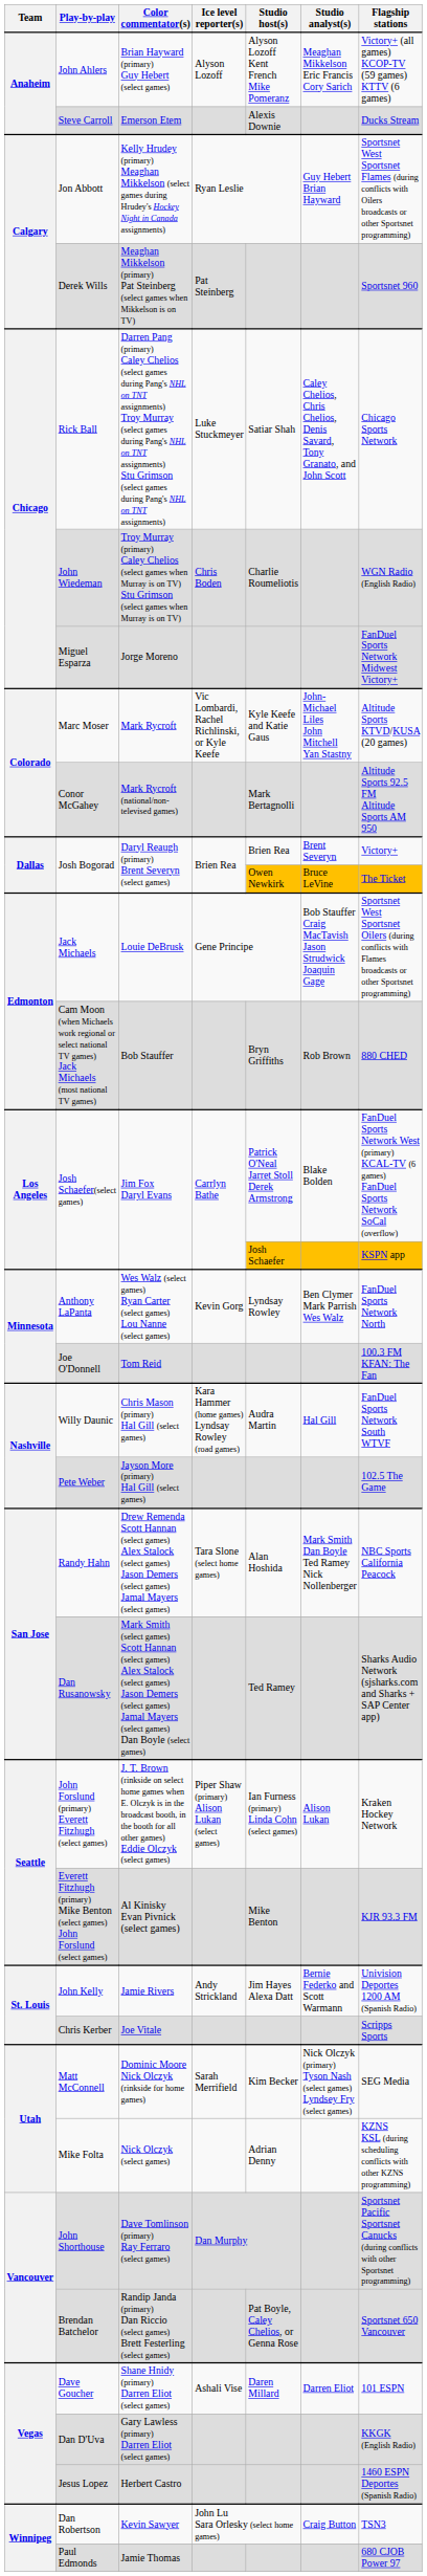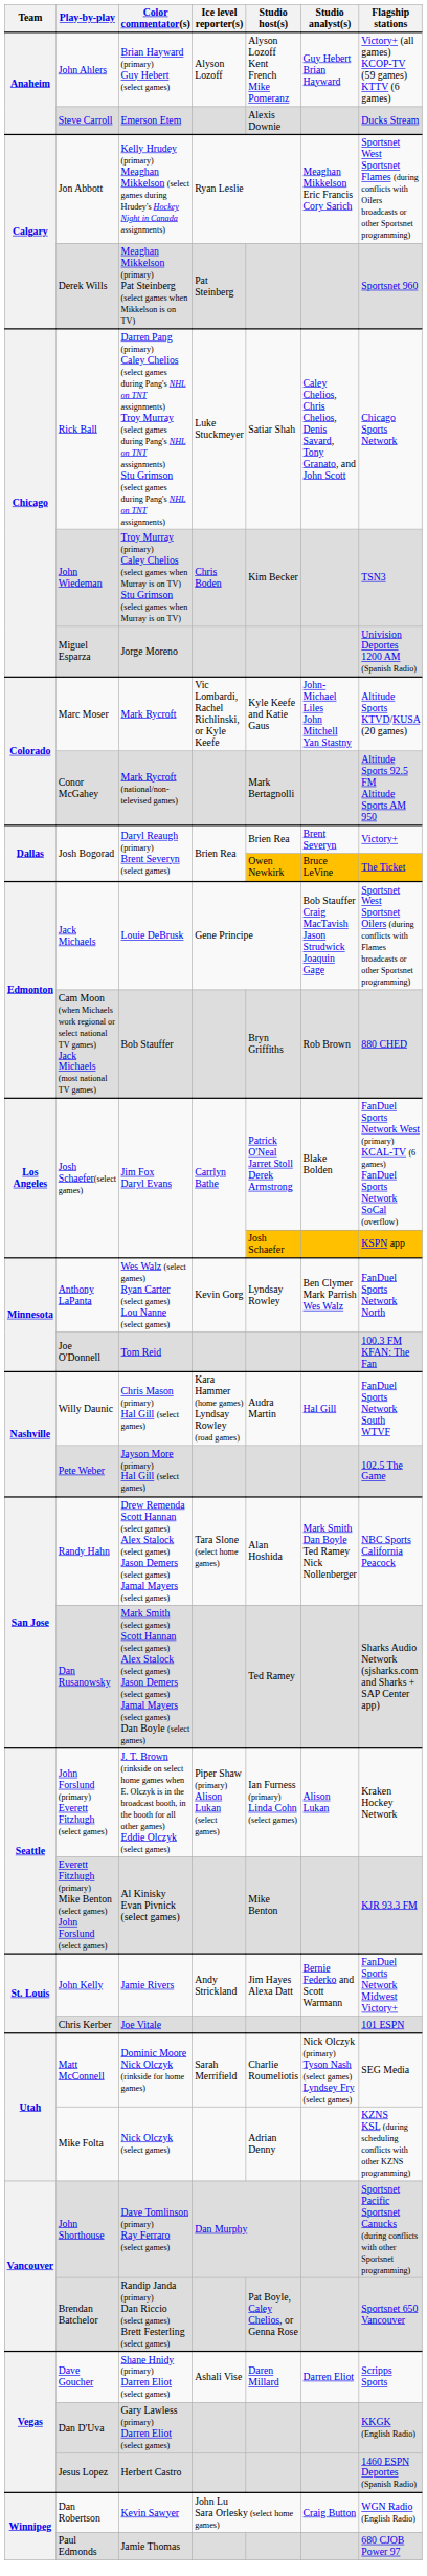John Ahlers | Studio analyst(s): Meaghan Mikkelson Eric Francis Cory Sarich -> Guy Hebert Brian Hayward
Jon Abbott | Studio analyst(s): Guy Hebert Brian Hayward -> Meaghan Mikkelson Eric Francis Cory Sarich
John Wiedeman | Studio host(s): Charlie Roumeliotis -> Kim Becker
John Wiedeman | Flagship stations: WGN Radio (English Radio) -> TSN3
Miguel Esparza | Flagship stations: FanDuel Sports Network Midwest Victory+ -> Univision Deportes 1200 AM (Spanish Radio)
John Kelly | Flagship stations: Univision Deportes 1200 AM (Spanish Radio) -> FanDuel Sports Network Midwest Victory+
Chris Kerber | Flagship stations: Scripps Sports -> 101 ESPN
Matt McConnell | Studio host(s): Kim Becker -> Charlie Roumeliotis
Dave Goucher | Flagship stations: 101 ESPN -> Scripps Sports
Dan Robertson | Flagship stations: TSN3 -> WGN Radio (English Radio)
